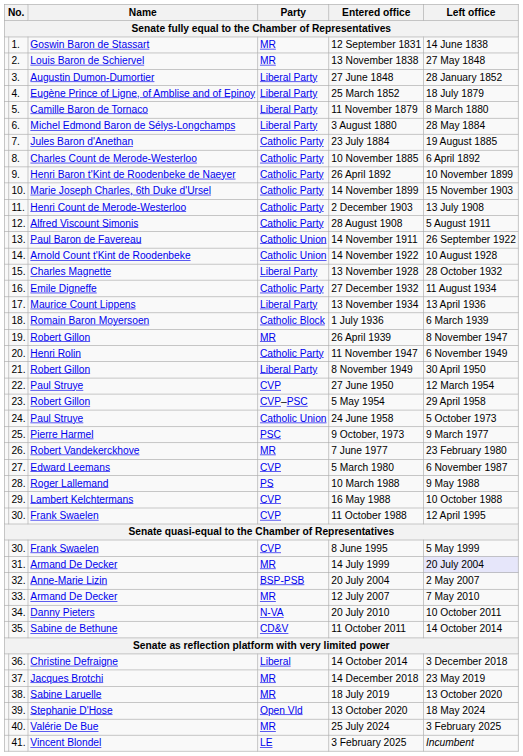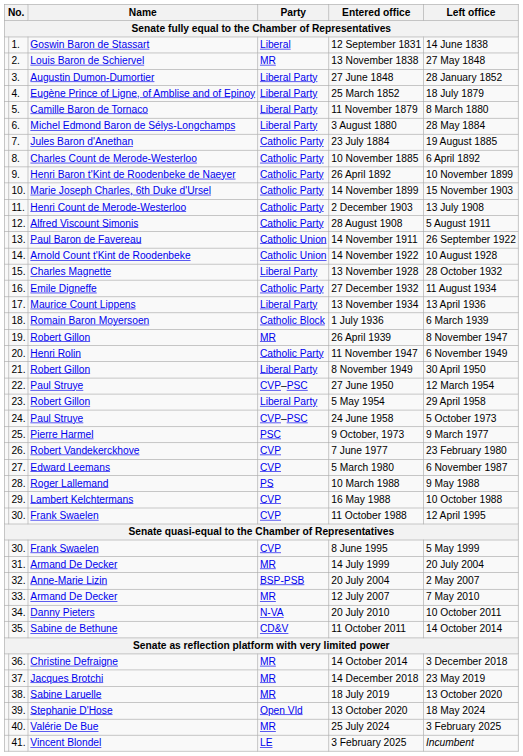1. | Party: MR -> Liberal
22. | Party: CVP -> CVP–PSC
23. | Party: CVP–PSC -> Liberal Party
24. | Party: Catholic Union -> CVP–PSC
26. | Party: MR -> CVP
31. | Left office: lavender background -> no background
36. | Party: Liberal -> MR
